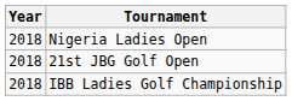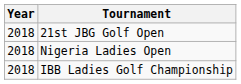rows swapped: Nigeria Ladies Open <-> 21st JBG Golf Open
